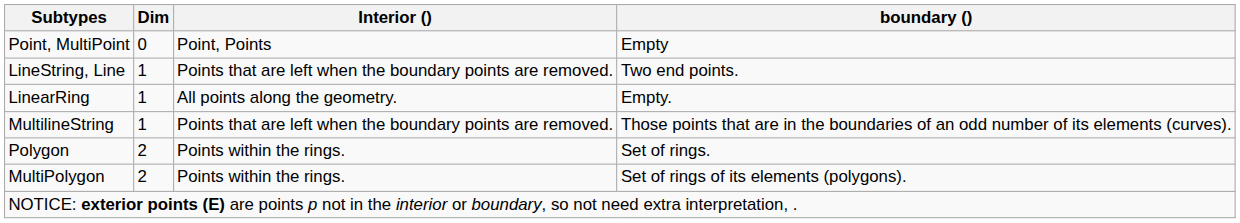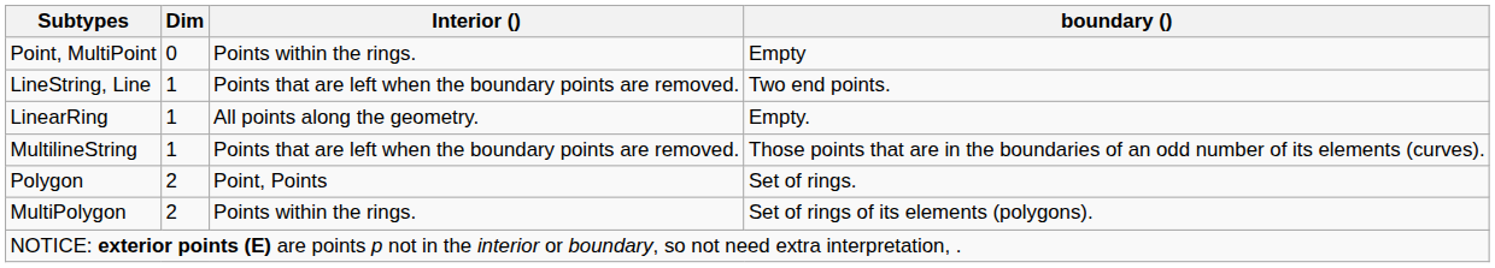Point, MultiPoint | Interior (): Point, Points -> Points within the rings.
Polygon | Interior (): Points within the rings. -> Point, Points
